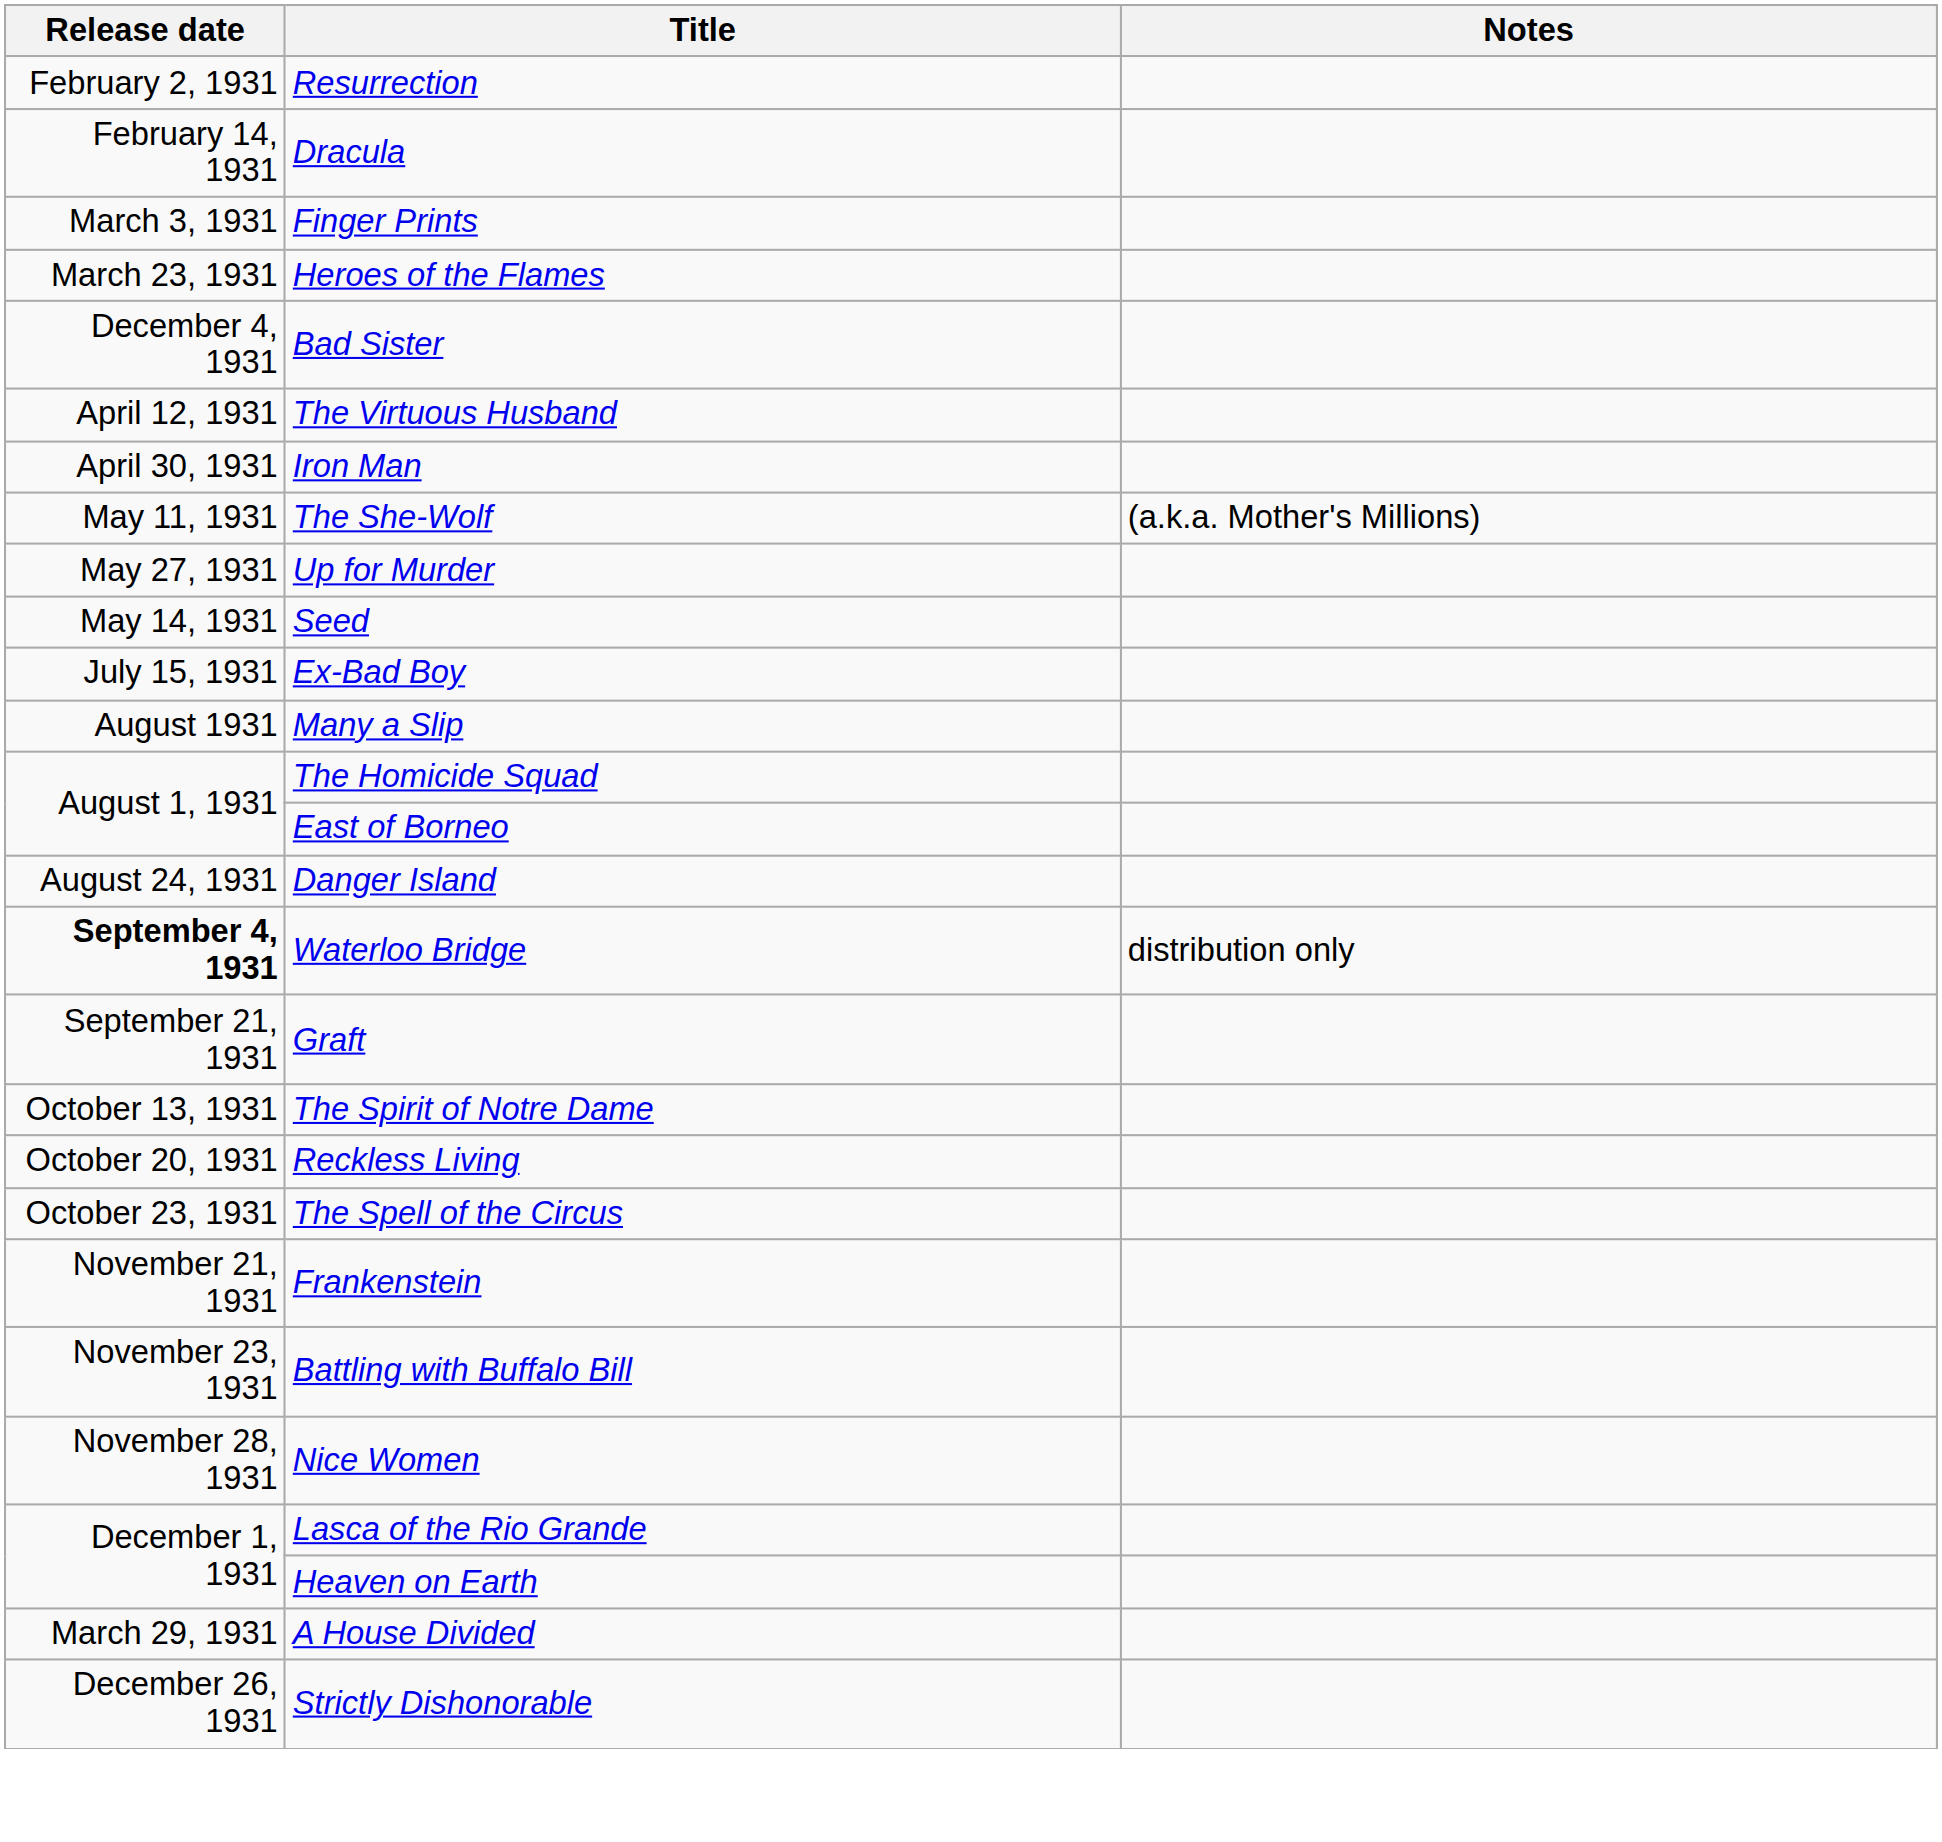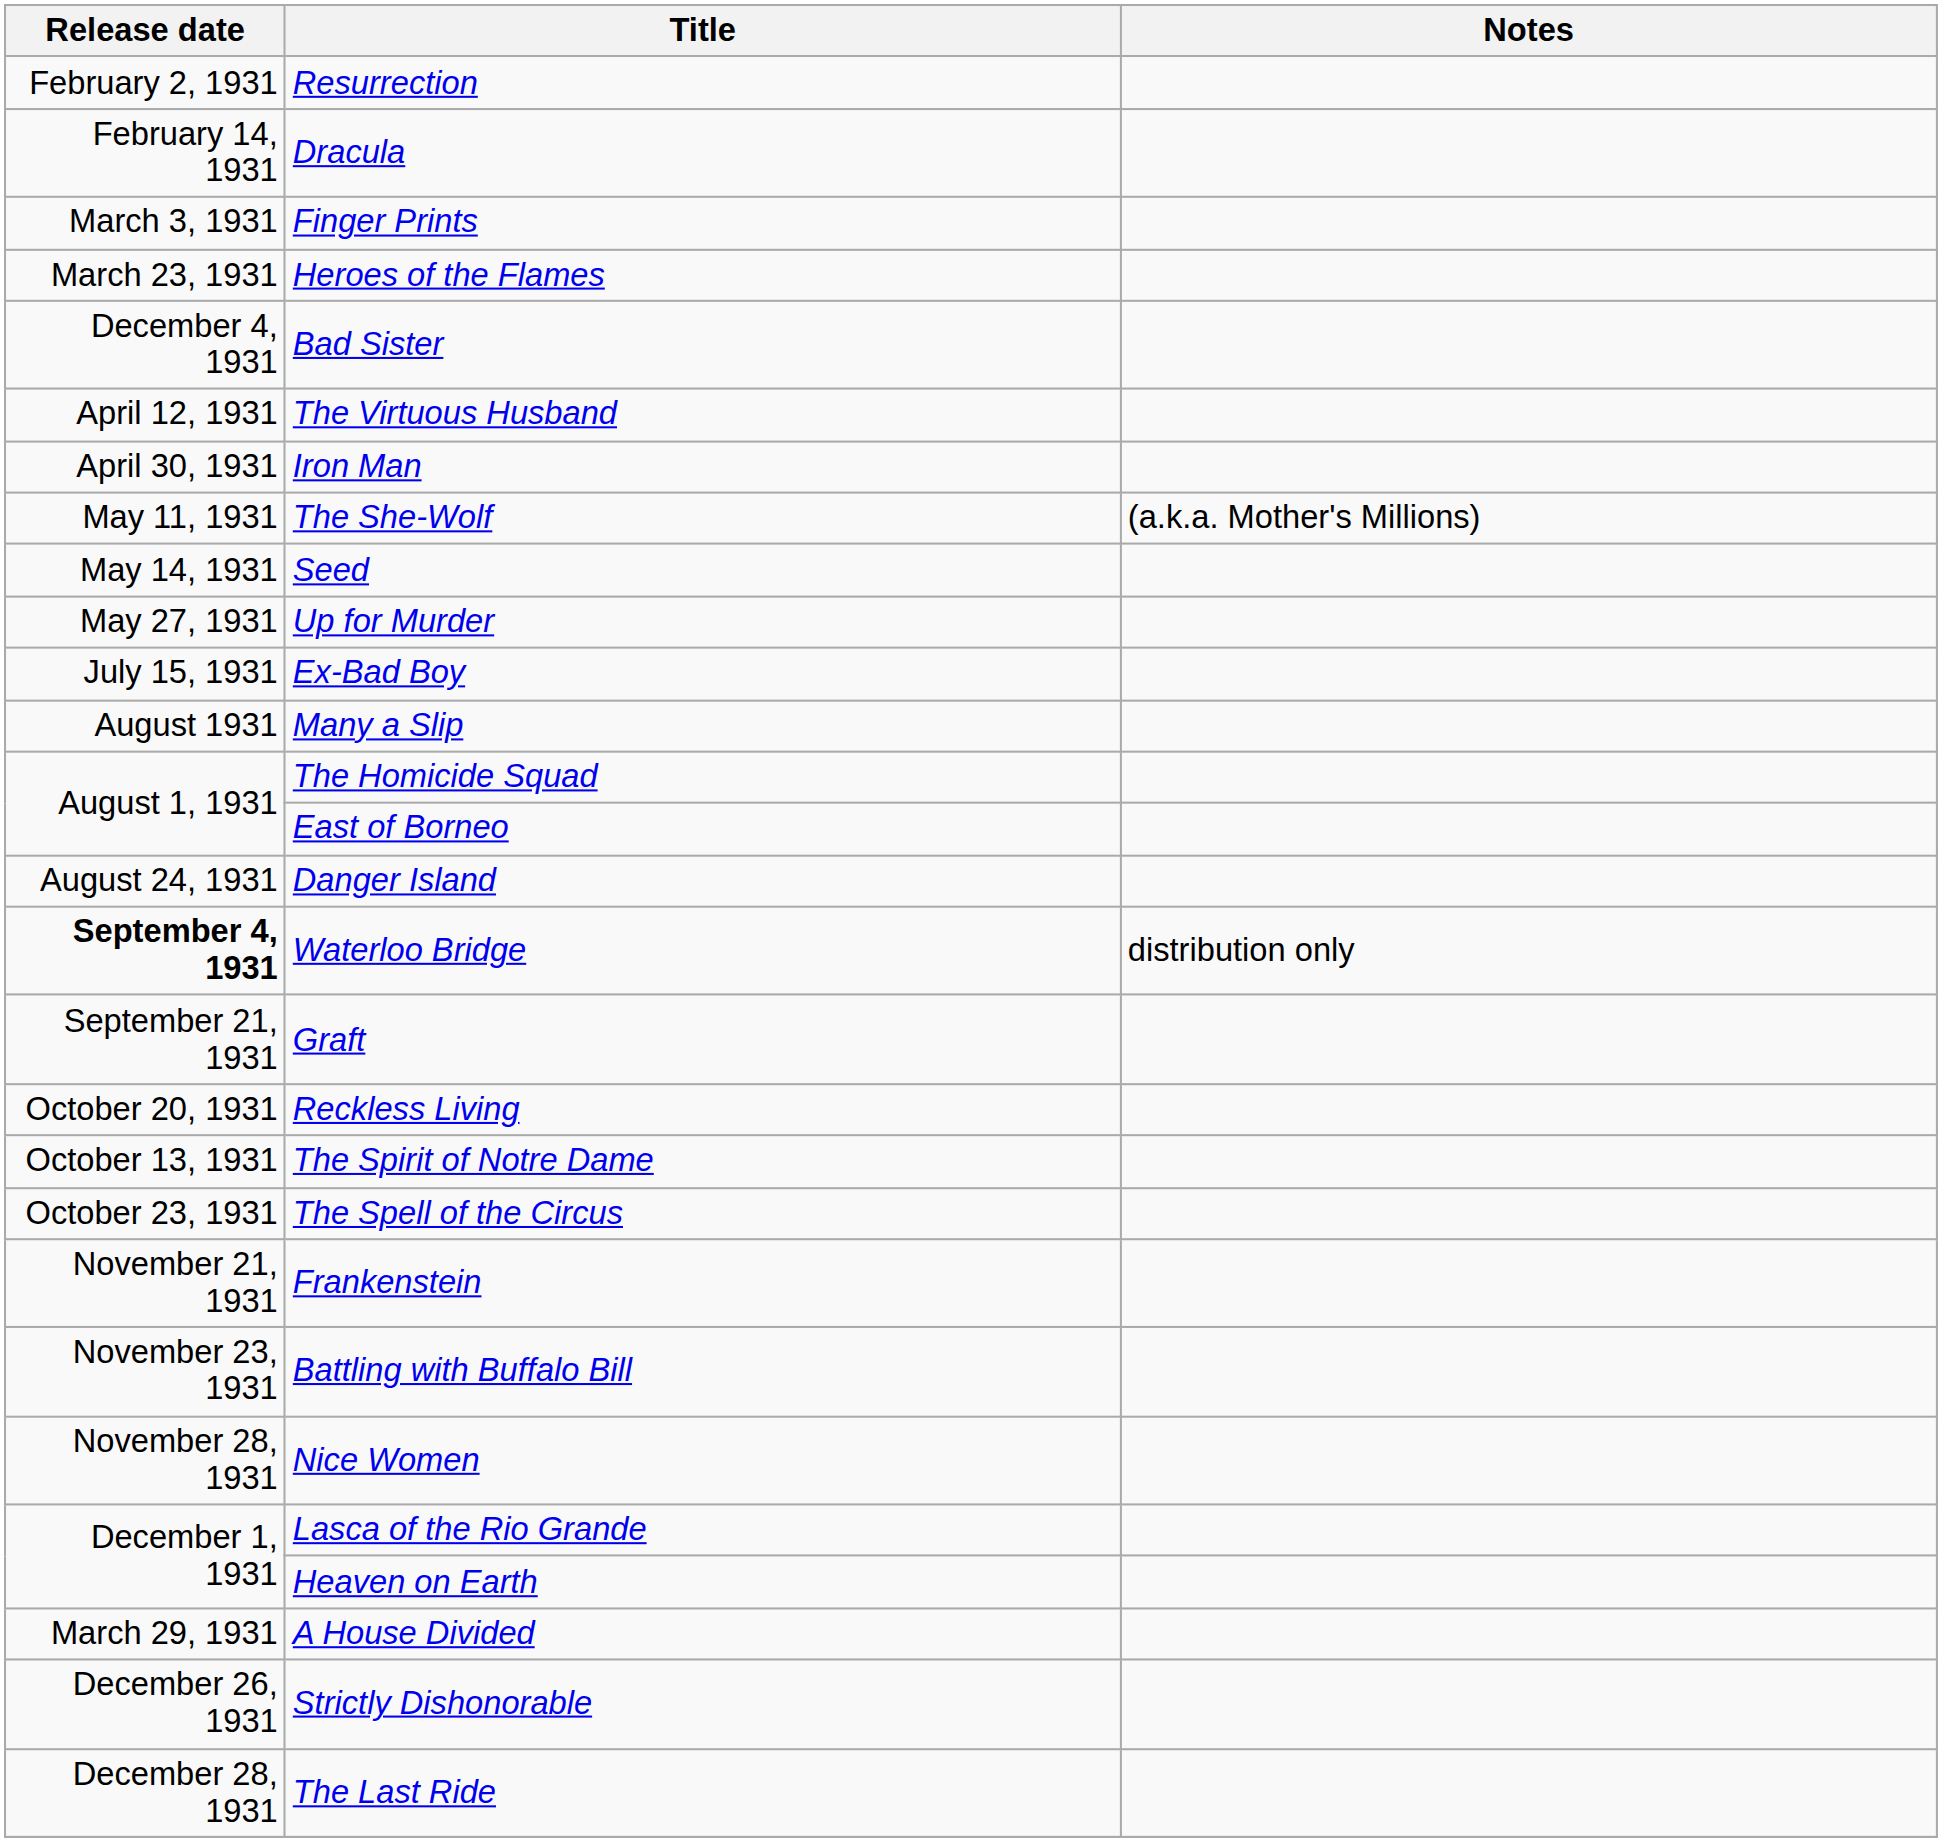rows swapped: Seed <-> Up for Murder
rows swapped: The Spirit of Notre Dame <-> Reckless Living
+ row: December 28, 1931 | The Last Ride
